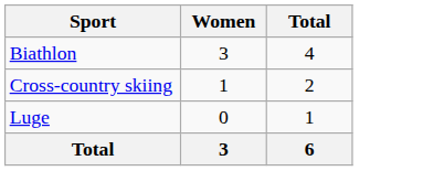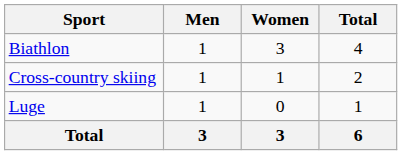+ column: Men | 1 | 1 | 1 | 3
